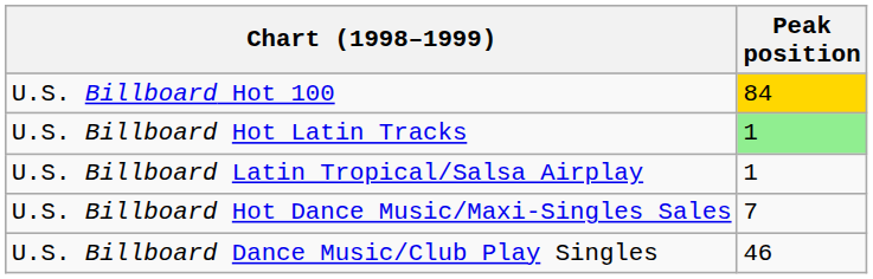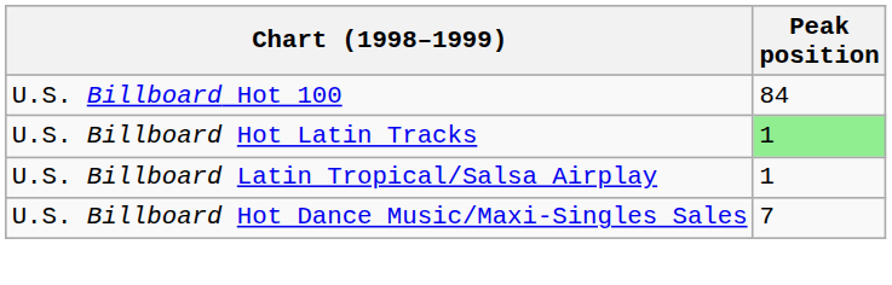U.S. Billboard Hot 100 | Peak position: gold background -> no background
- row: U.S. Billboard Dance Music/Club Play Singles | 46
